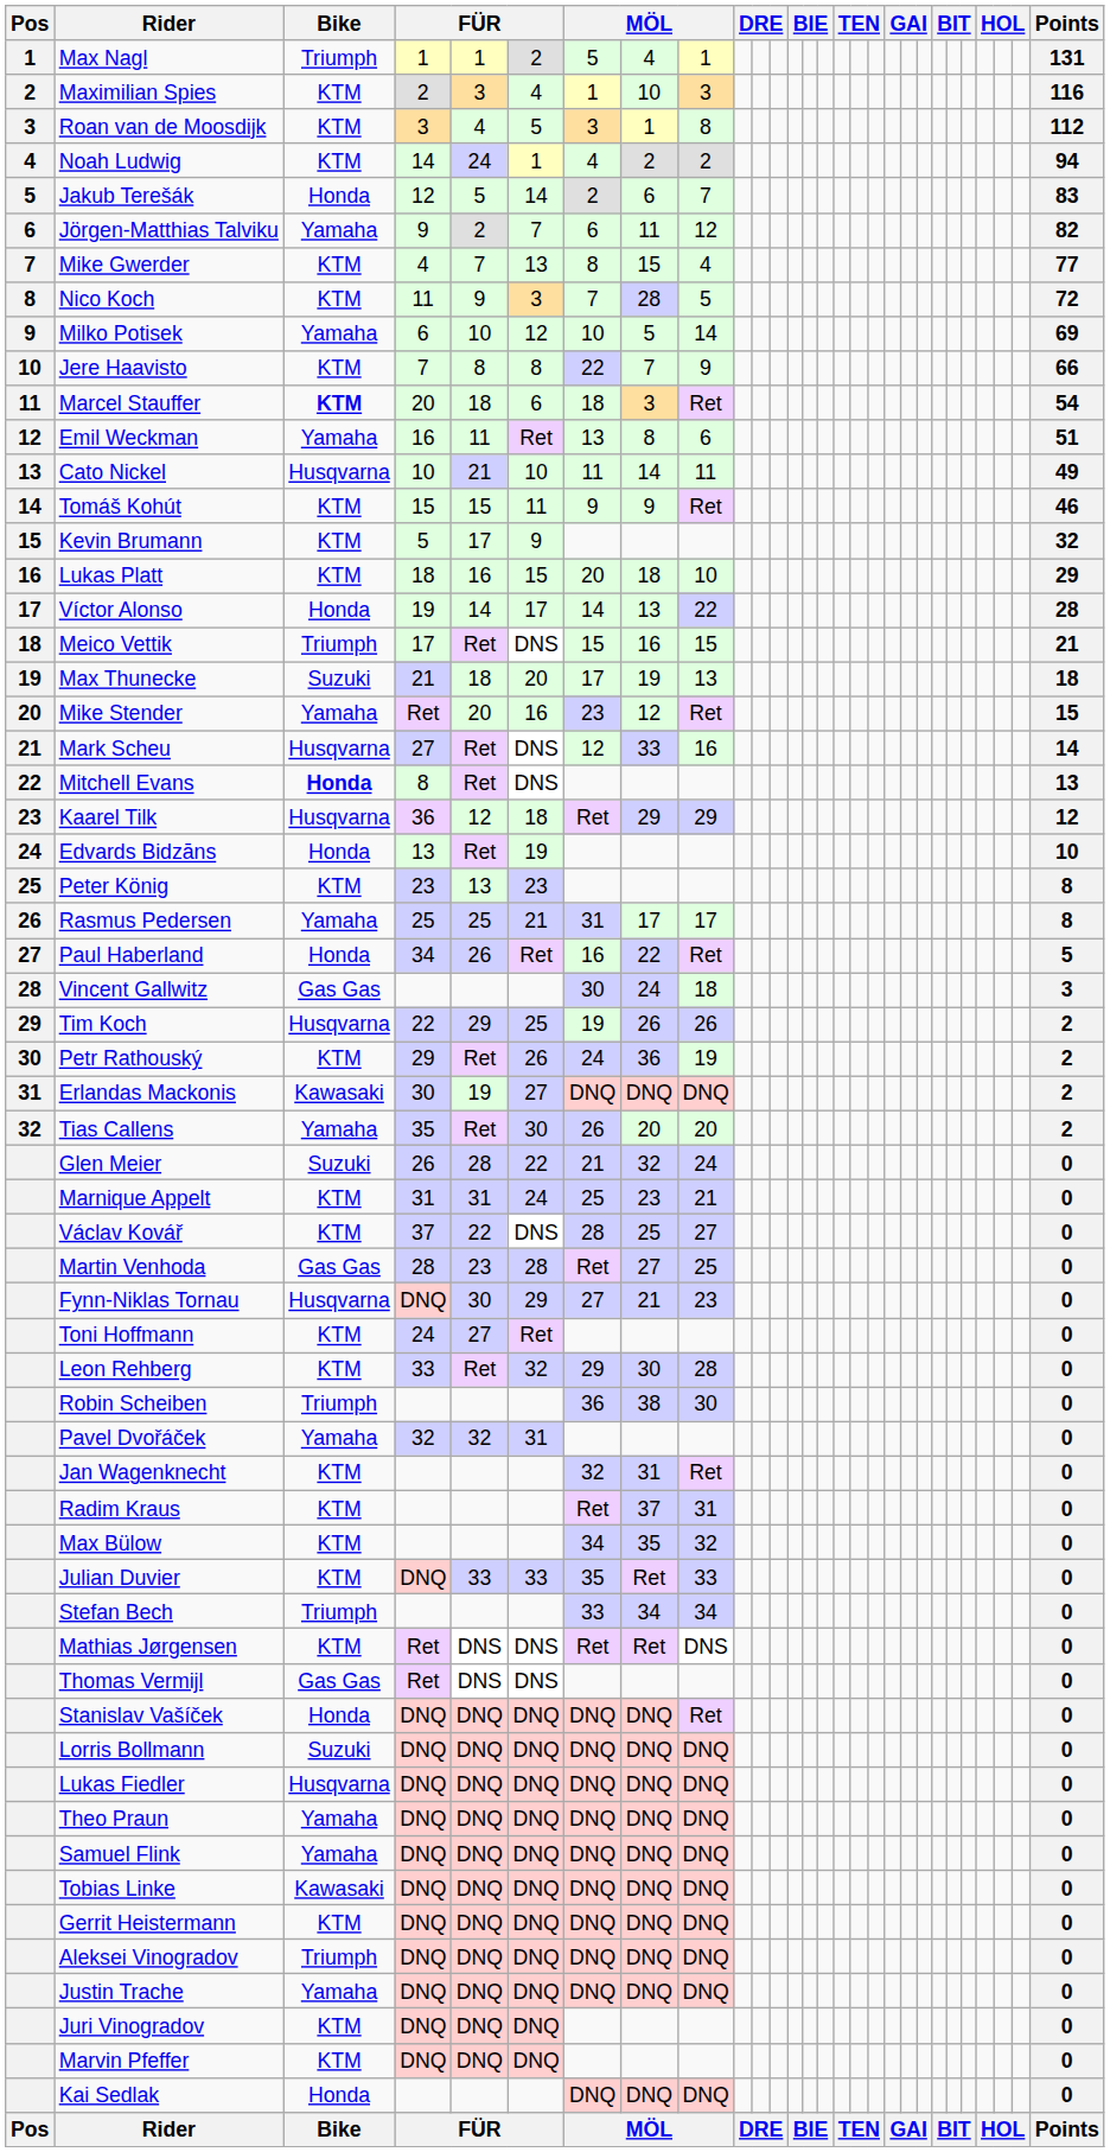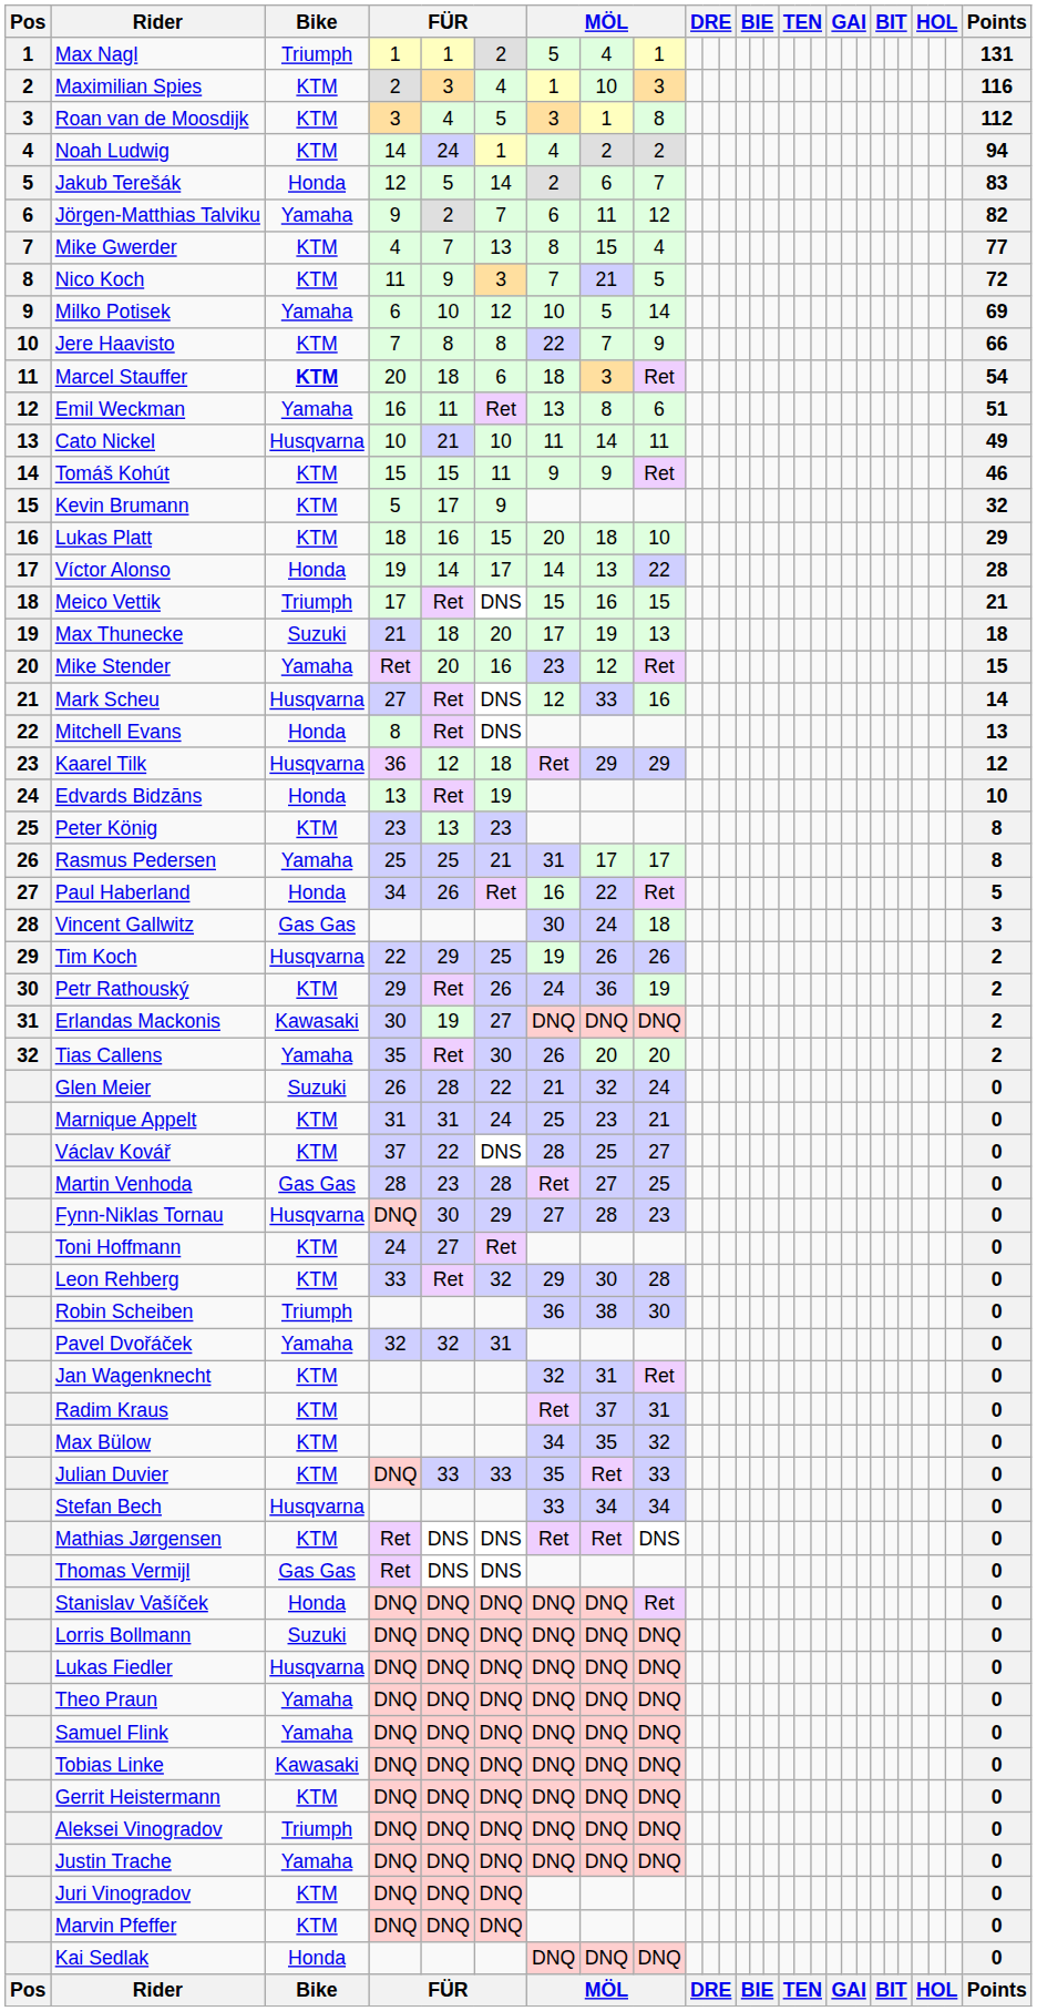Nico Koch | column 8: 28 -> 21
Mitchell Evans | Bike: bold -> normal
Fynn-Niklas Tornau | column 8: 21 -> 28
Stefan Bech | Bike: Triumph -> Husqvarna
